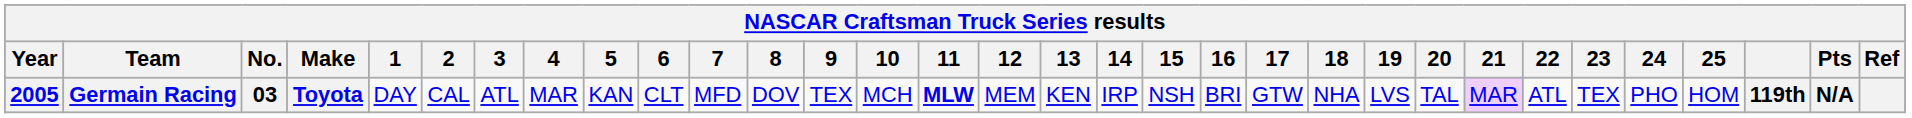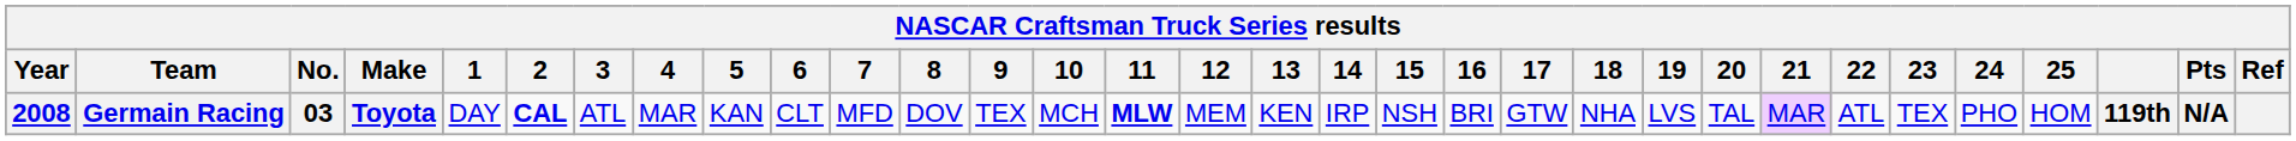Germain Racing | Year: 2005 -> 2008
Germain Racing | 2: normal -> bold
